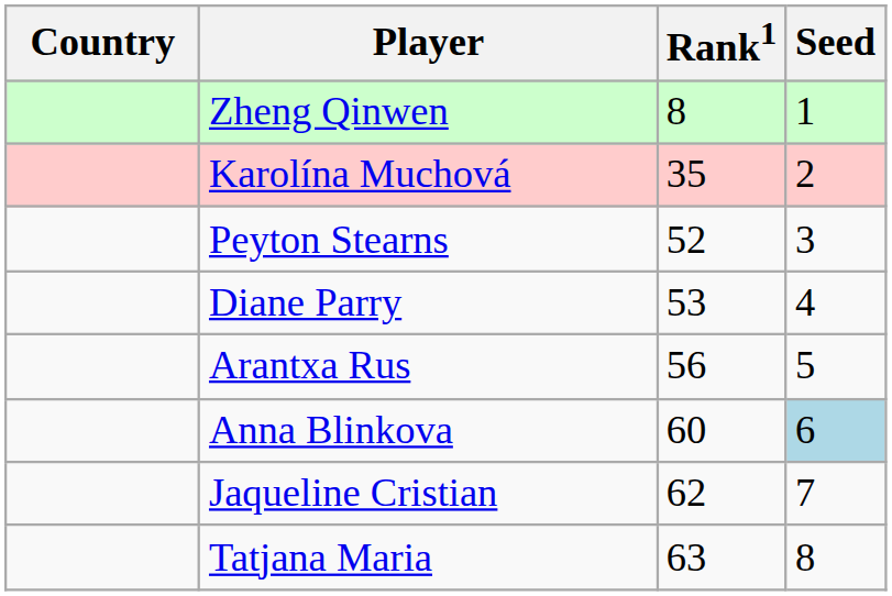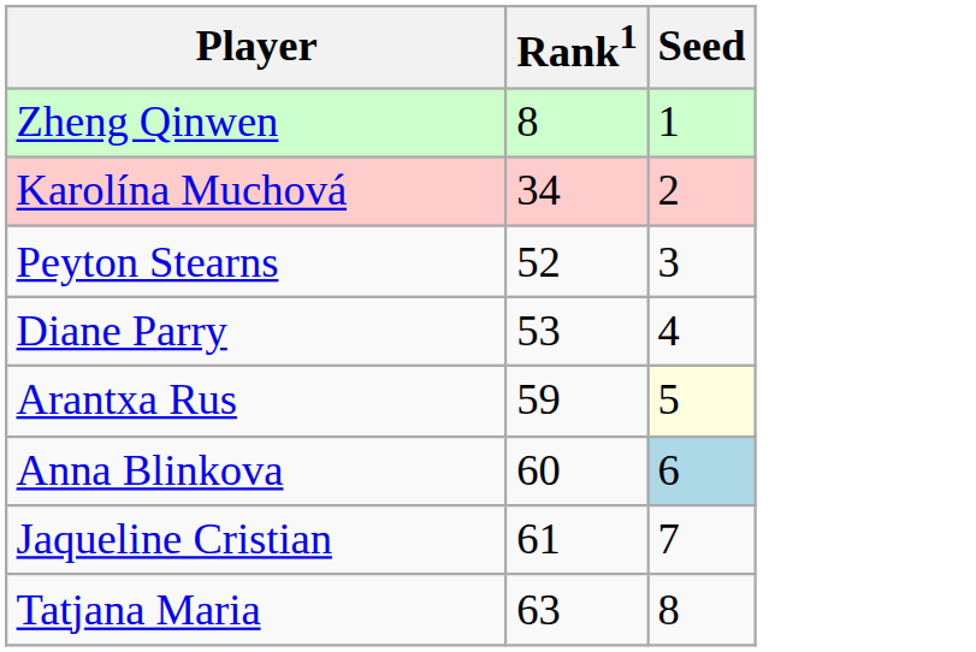- column: Country
Karolína Muchová | Rank1: 35 -> 34
Arantxa Rus | Rank1: 56 -> 59
Arantxa Rus | Seed: no background -> lightyellow background
Jaqueline Cristian | Rank1: 62 -> 61
